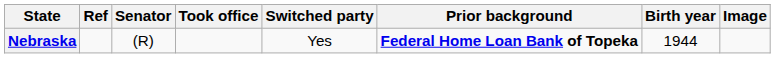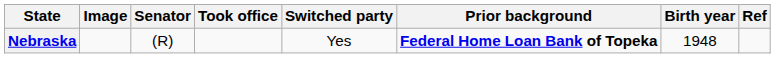columns swapped: Image <-> Ref
Nebraska | Birth year: 1944 -> 1948
